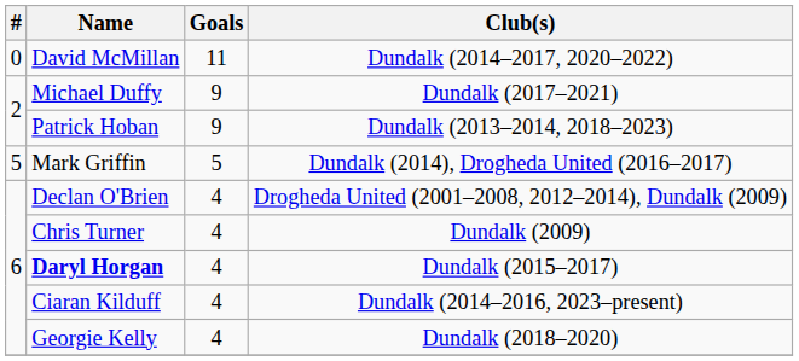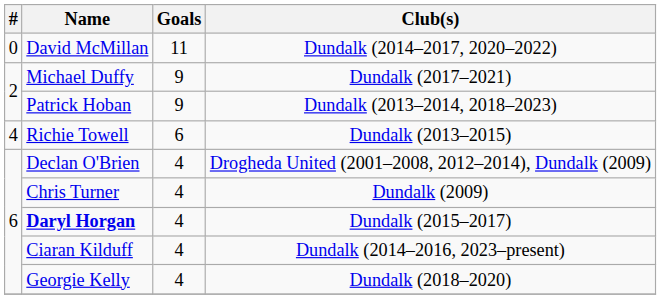+ row: 4 | Richie Towell | 6 | Dundalk (2013–2015)
- row: 5 | Mark Griffin | 5 | Dundalk (2014), Drogheda United (2016–2017)
